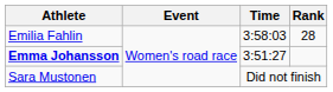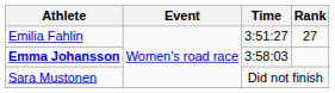Emilia Fahlin | Time: 3:58:03 -> 3:51:27
Emilia Fahlin | Rank: 28 -> 27
Emma Johansson | Time: 3:51:27 -> 3:58:03
